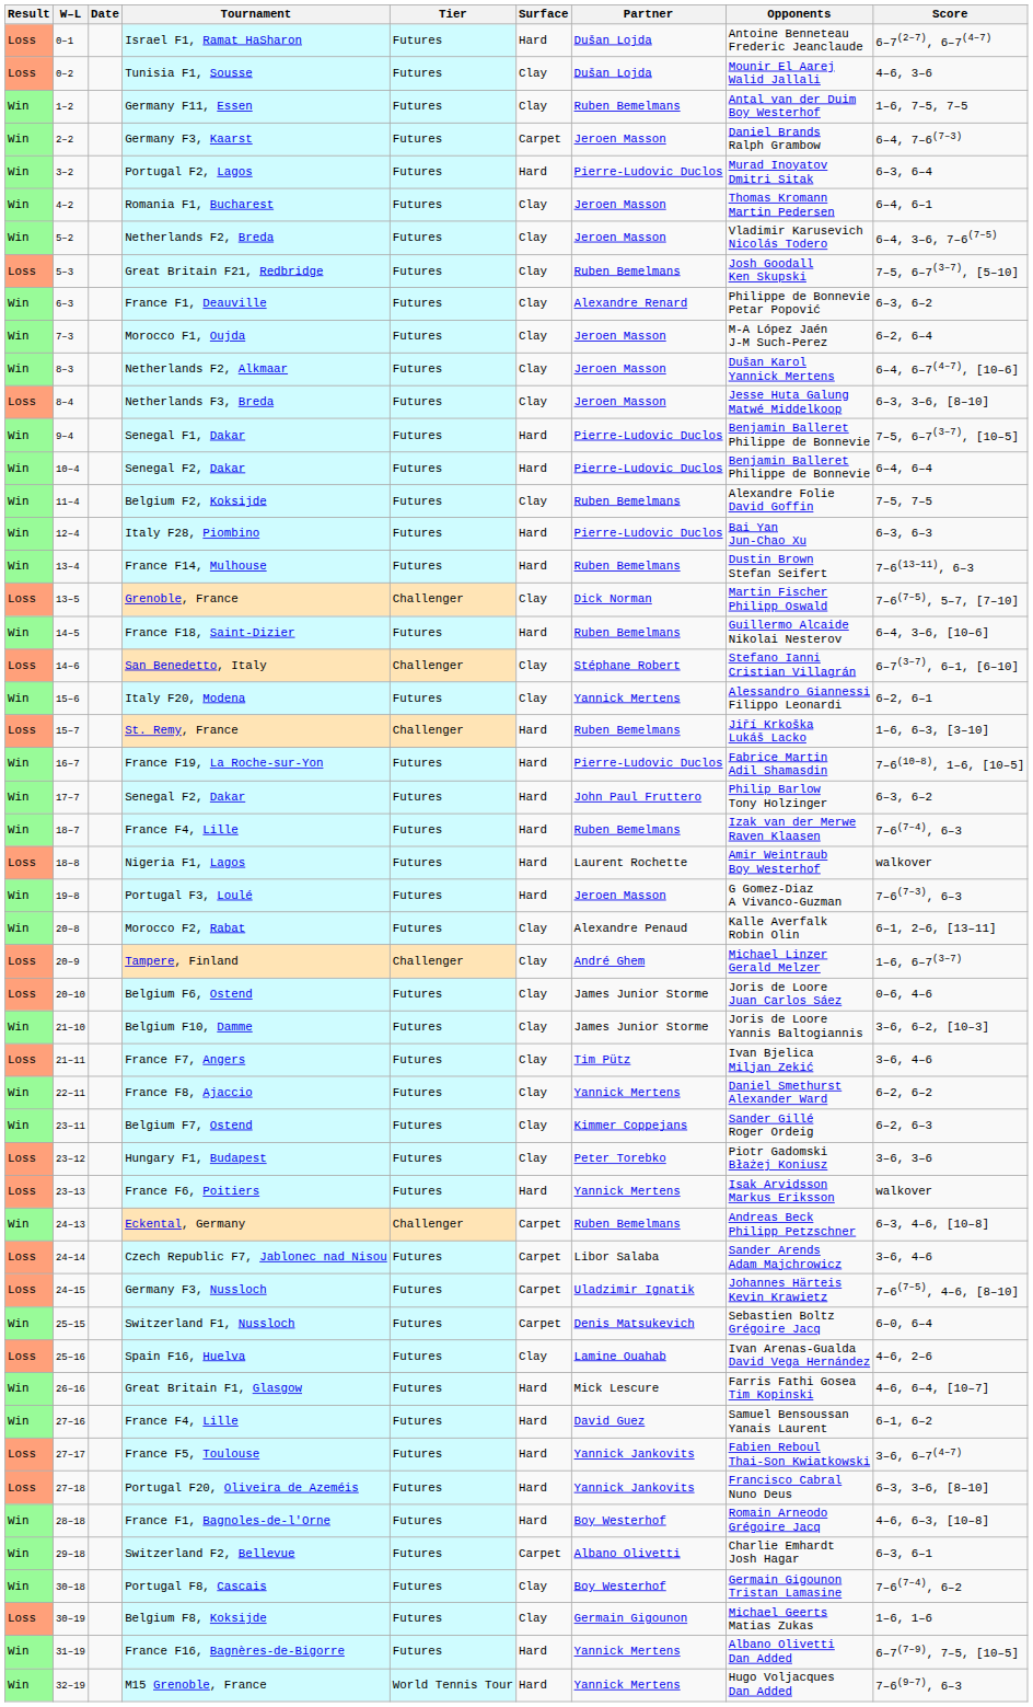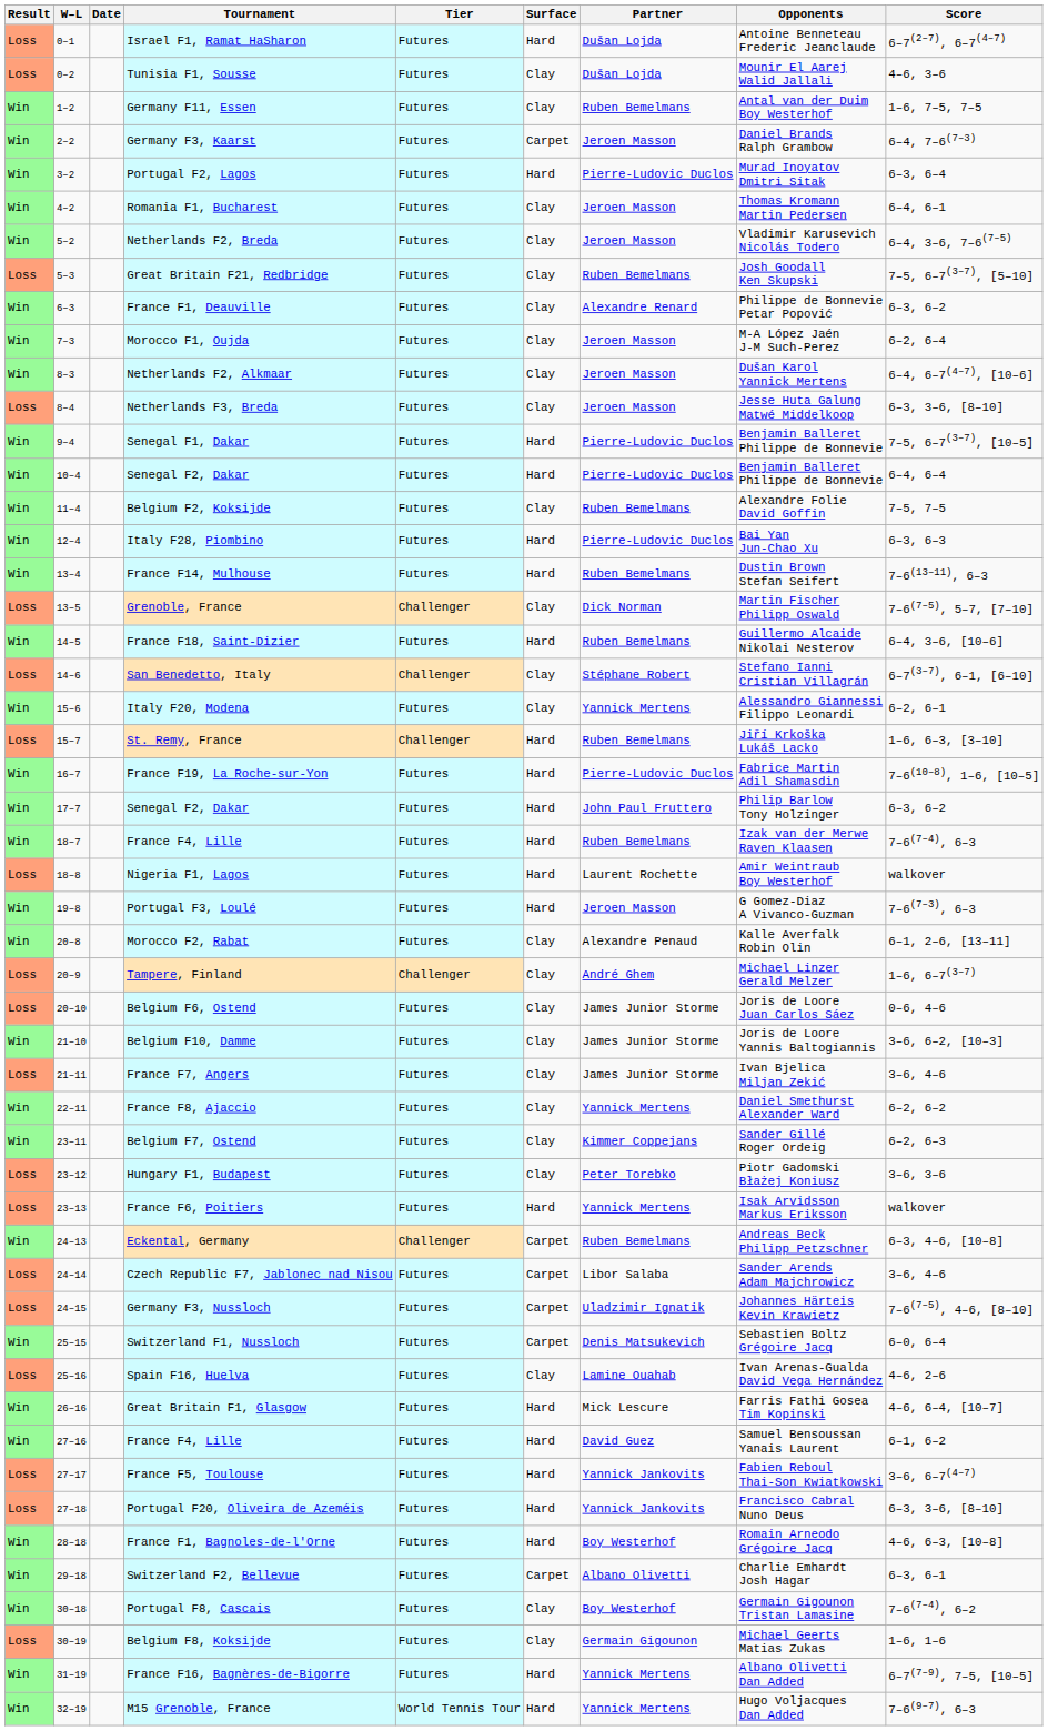France F7, Angers | Partner: Tim Pütz -> James Junior Storme
